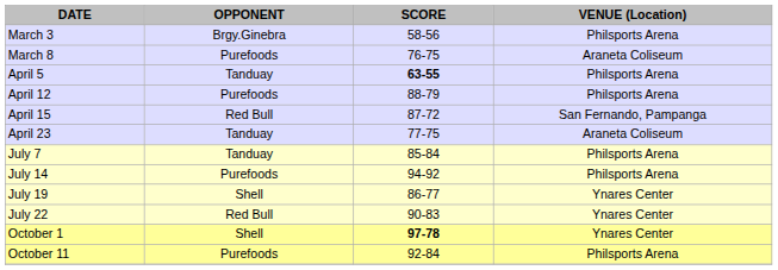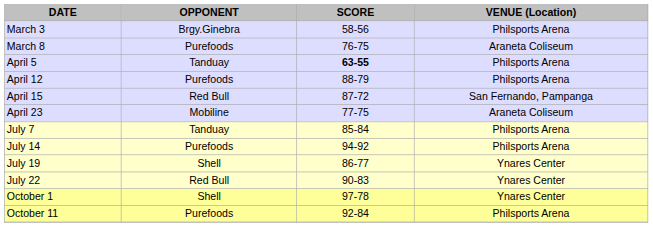April 23 | OPPONENT: Tanduay -> Mobiline
October 1 | SCORE: bold -> normal
